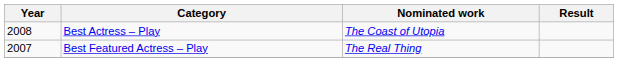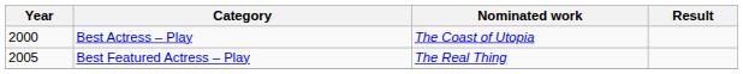Best Actress – Play | Year: 2008 -> 2000
Best Featured Actress – Play | Year: 2007 -> 2005
